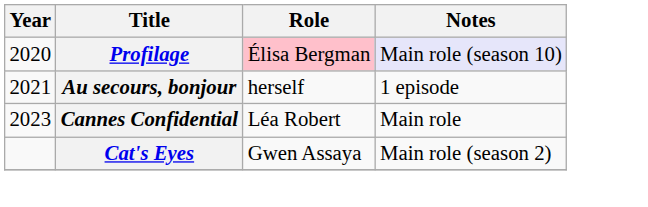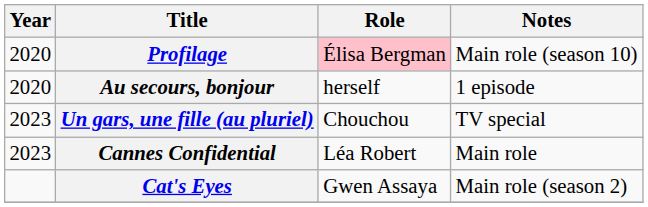Profilage | Notes: lavender background -> no background
Au secours, bonjour | Year: 2021 -> 2020
+ row: 2023 | Un gars, une fille (au pluriel) | Chouchou | TV special
